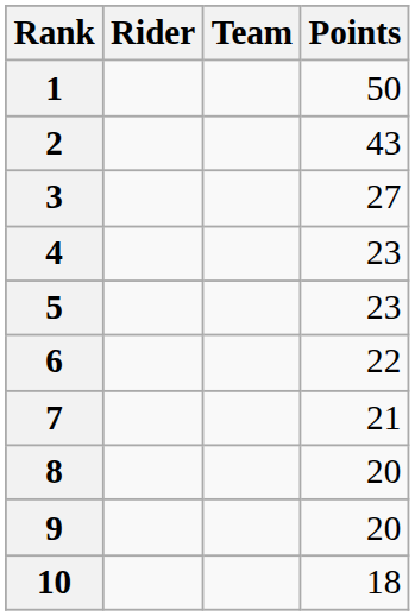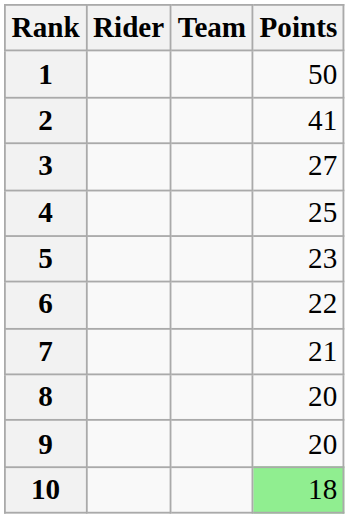2 | Points: 43 -> 41
4 | Points: 23 -> 25
10 | Points: no background -> lightgreen background
